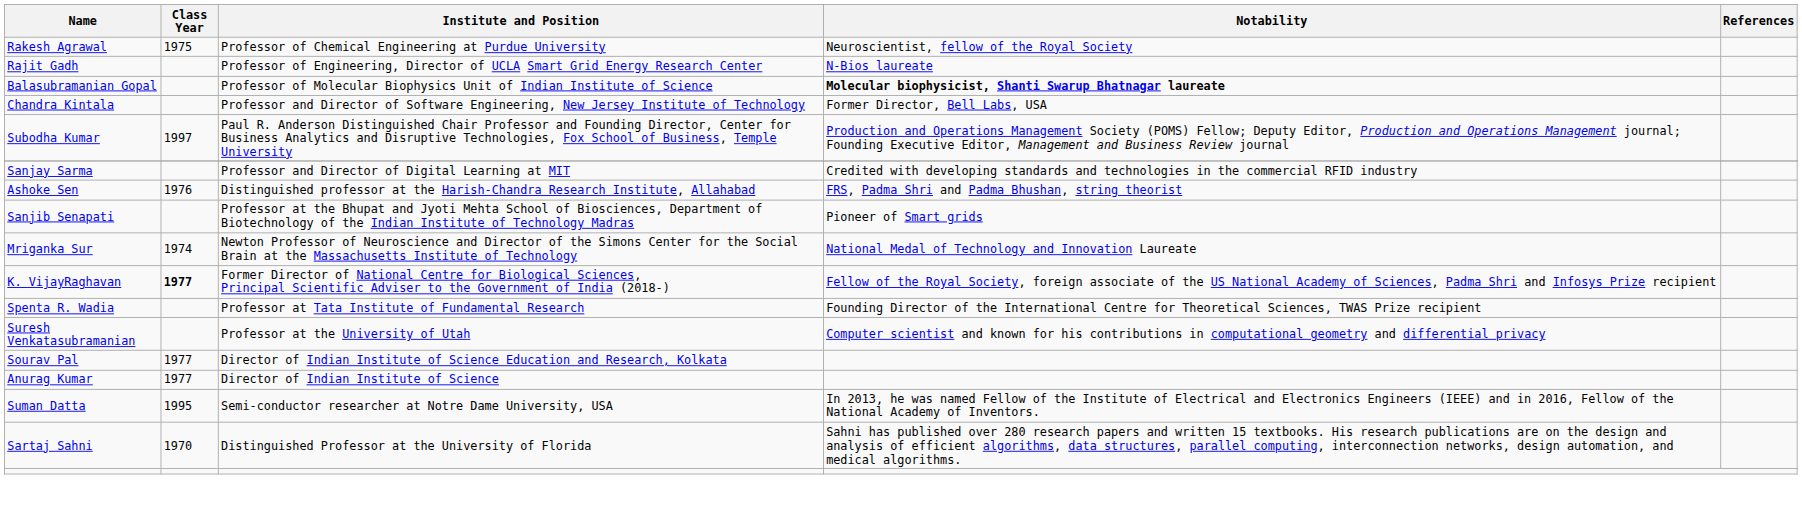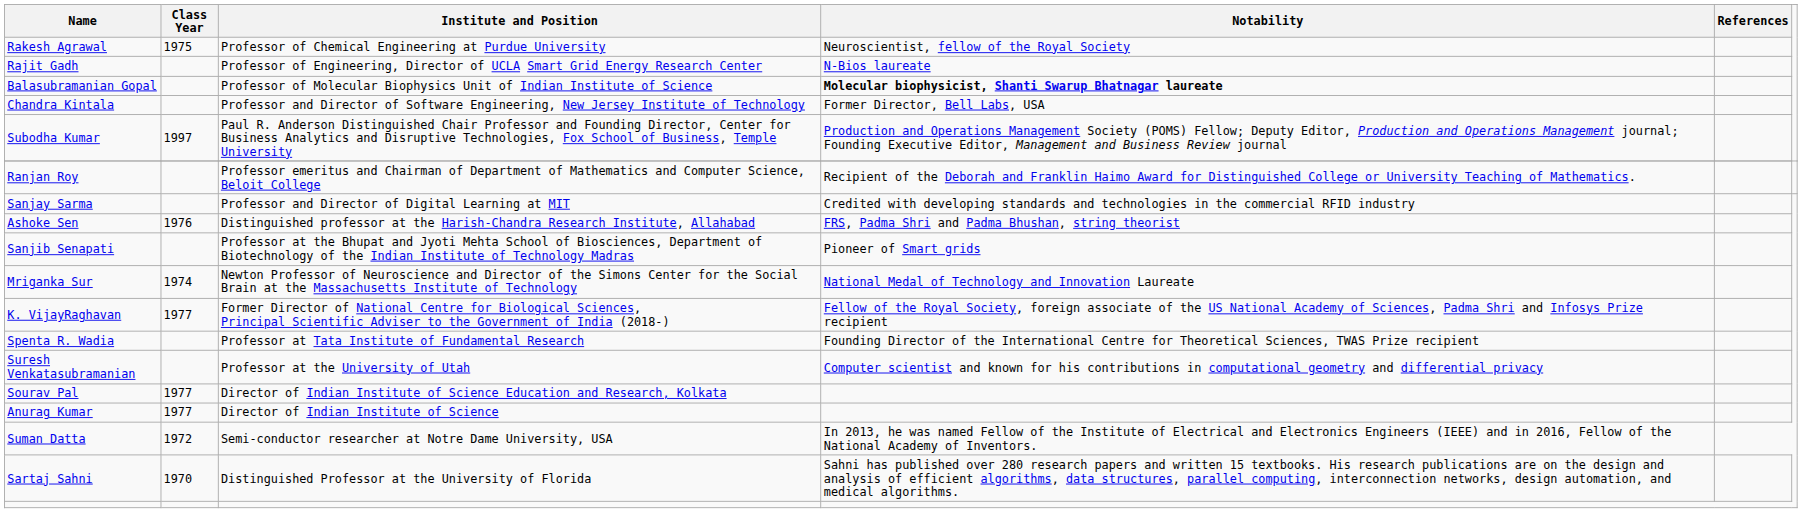+ row: Ranjan Roy | Professor emeritus and Chairman of Department of Mathematics and Computer Science, Beloit College | Recipient of the Deborah and Franklin Haimo Award for Distinguished College or University Teaching of Mathematics.
K. VijayRaghavan | Class Year: bold -> normal
Suman Datta | Class Year: 1995 -> 1972
